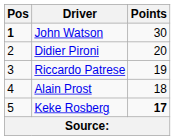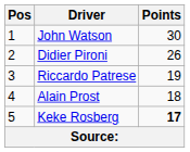John Watson | Pos: bold -> normal
Didier Pironi | Points: 20 -> 26
